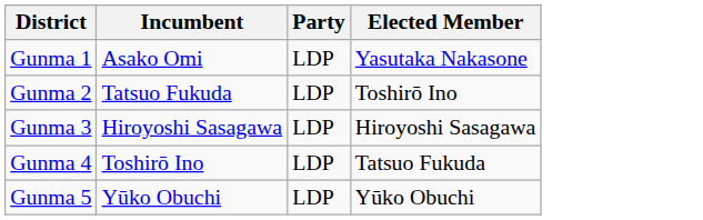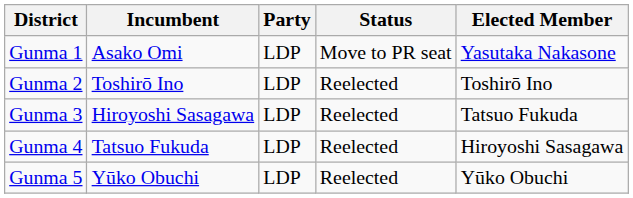+ column: Status | Move to PR seat | Reelected | Reelected | Reelected | Reelected
Gunma 2 | Incumbent: Tatsuo Fukuda -> Toshirō Ino
Gunma 3 | Elected Member: Hiroyoshi Sasagawa -> Tatsuo Fukuda
Gunma 4 | Incumbent: Toshirō Ino -> Tatsuo Fukuda
Gunma 4 | Elected Member: Tatsuo Fukuda -> Hiroyoshi Sasagawa
